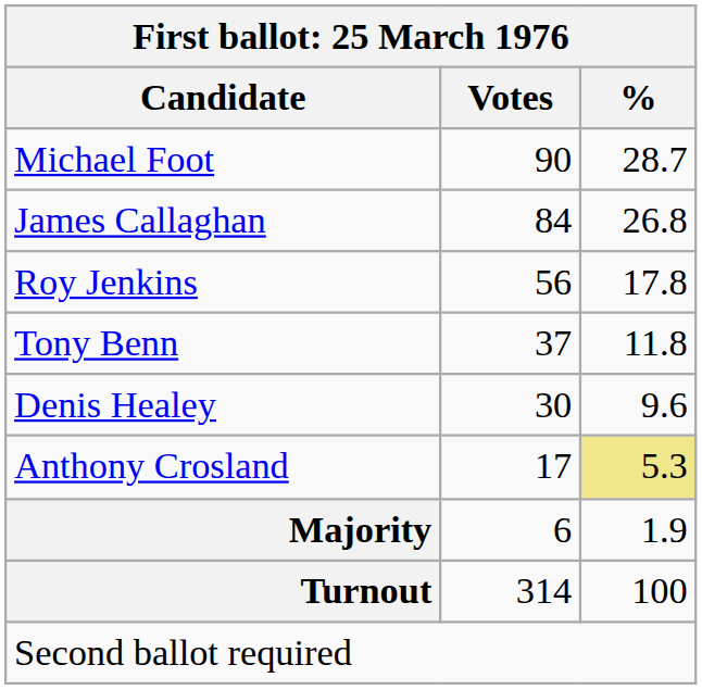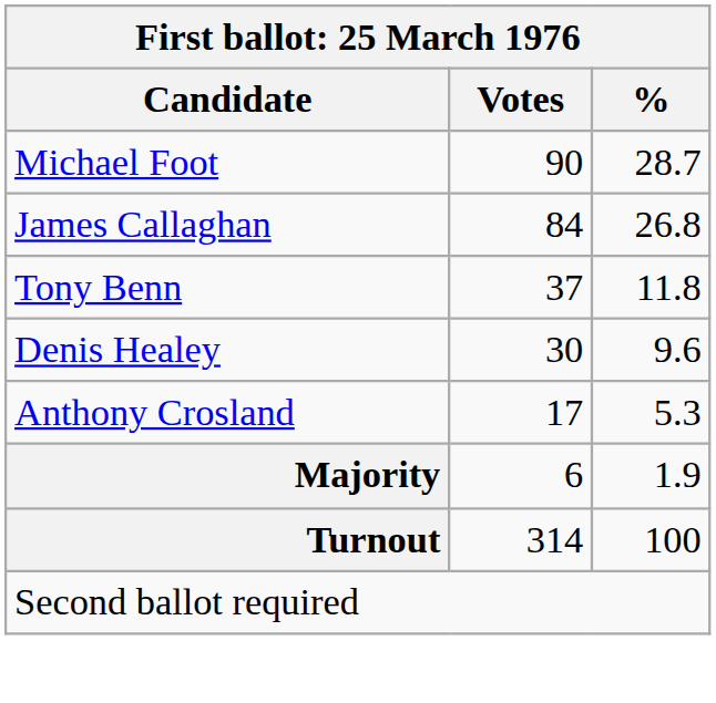- row: Roy Jenkins | 56 | 17.8
Anthony Crosland | %: khaki background -> no background
